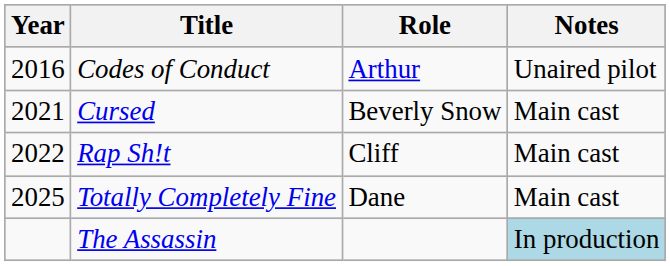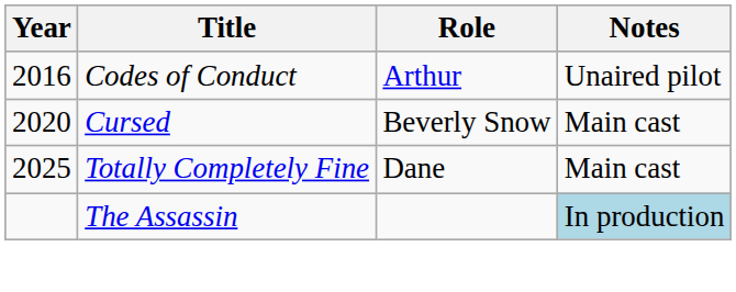Cursed | Year: 2021 -> 2020
- row: 2022 | Rap Sh!t | Cliff | Main cast
